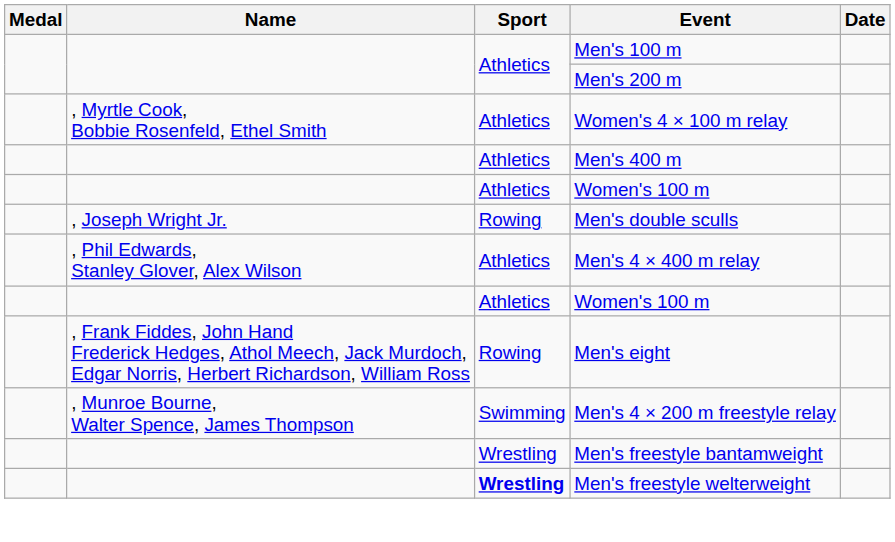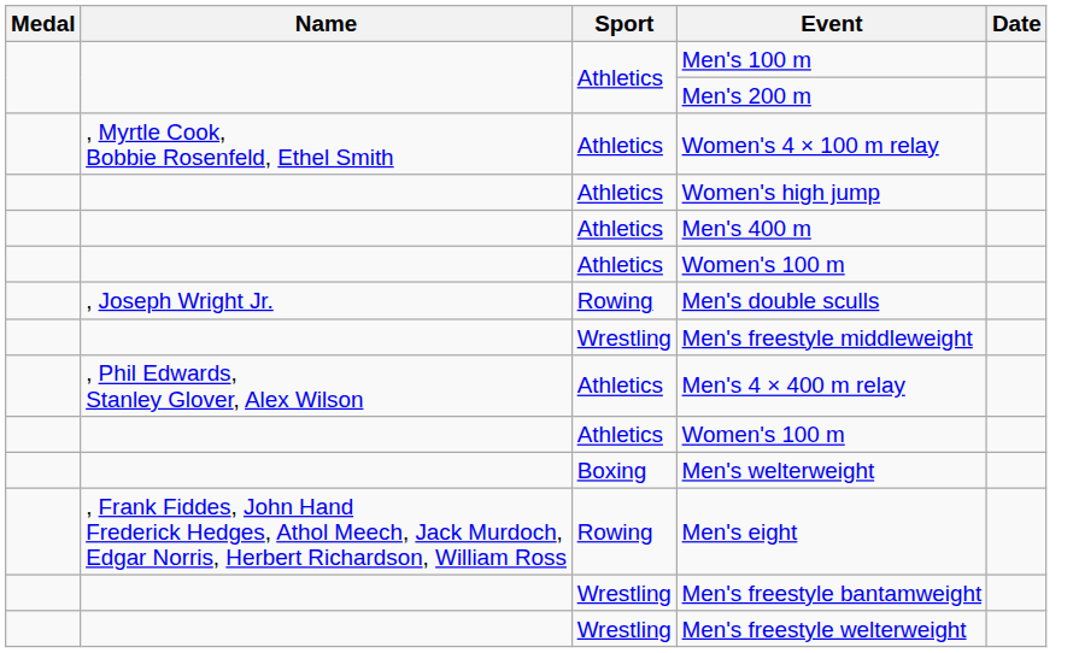+ row: Athletics | Women's high jump
+ row: Wrestling | Men's freestyle middleweight
+ row: Boxing | Men's welterweight
- row: , Munroe Bourne, Walter Spence, James Thompson | Swimming | Men's 4 × 200 m freestyle relay
Men's freestyle welterweight | Sport: bold -> normal
